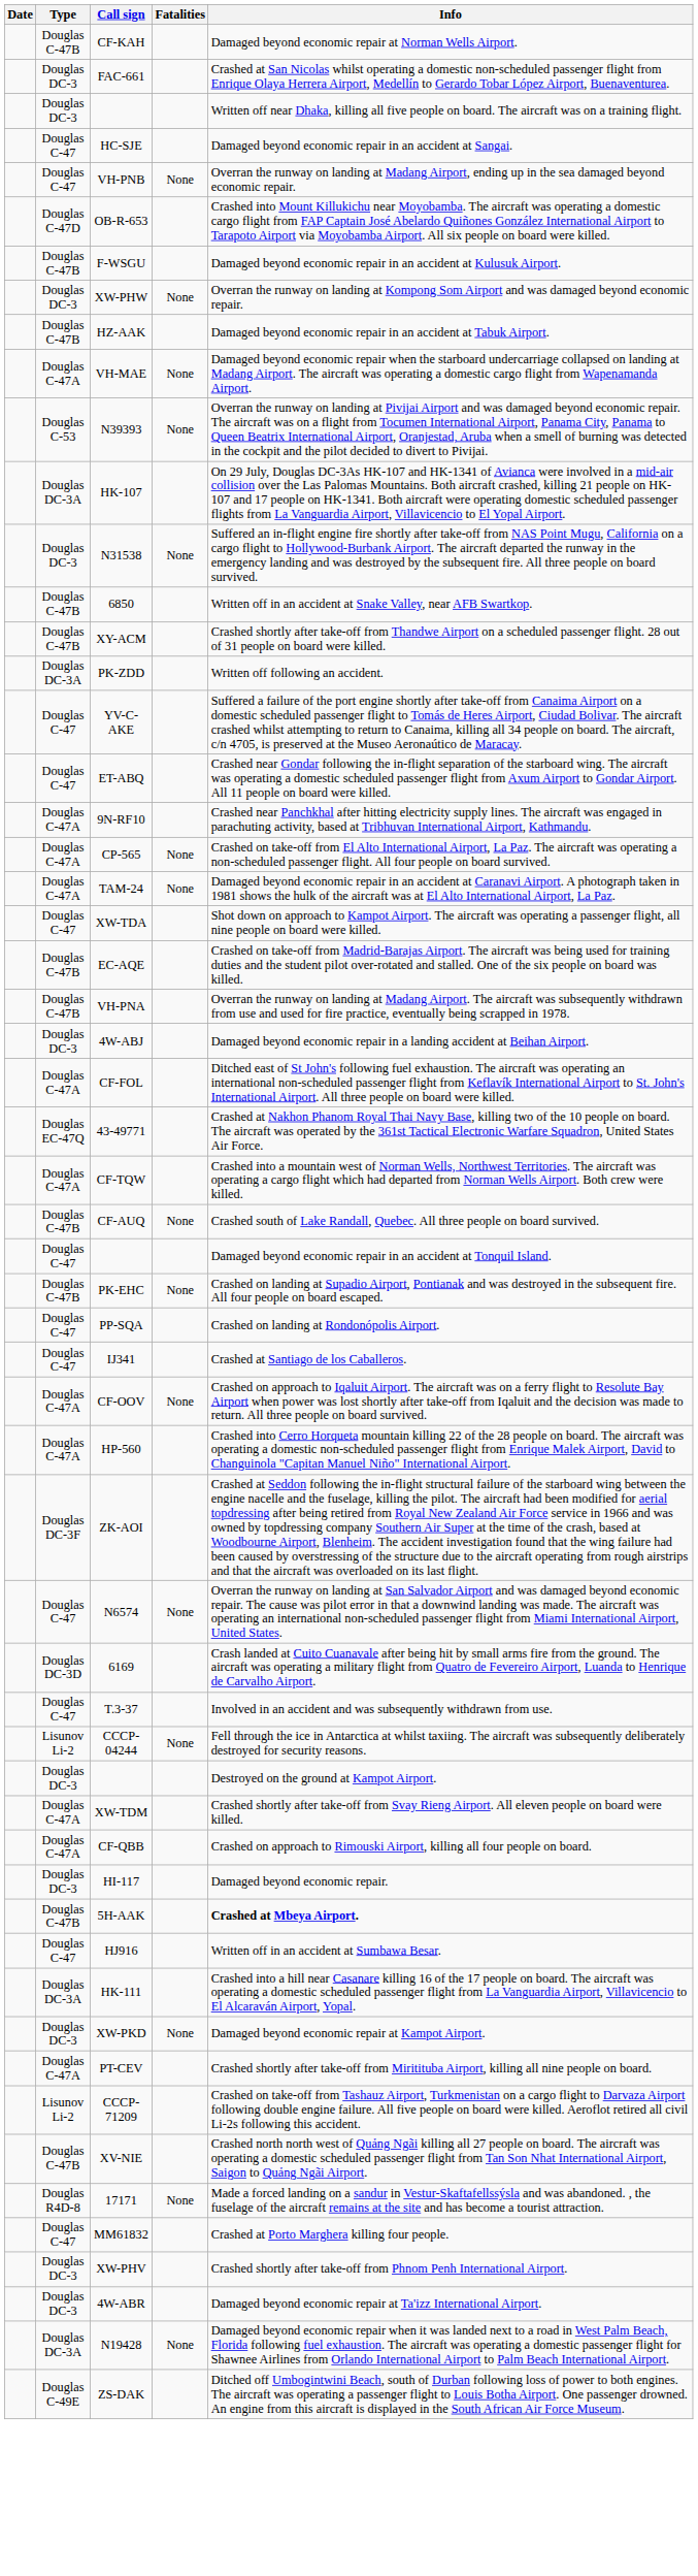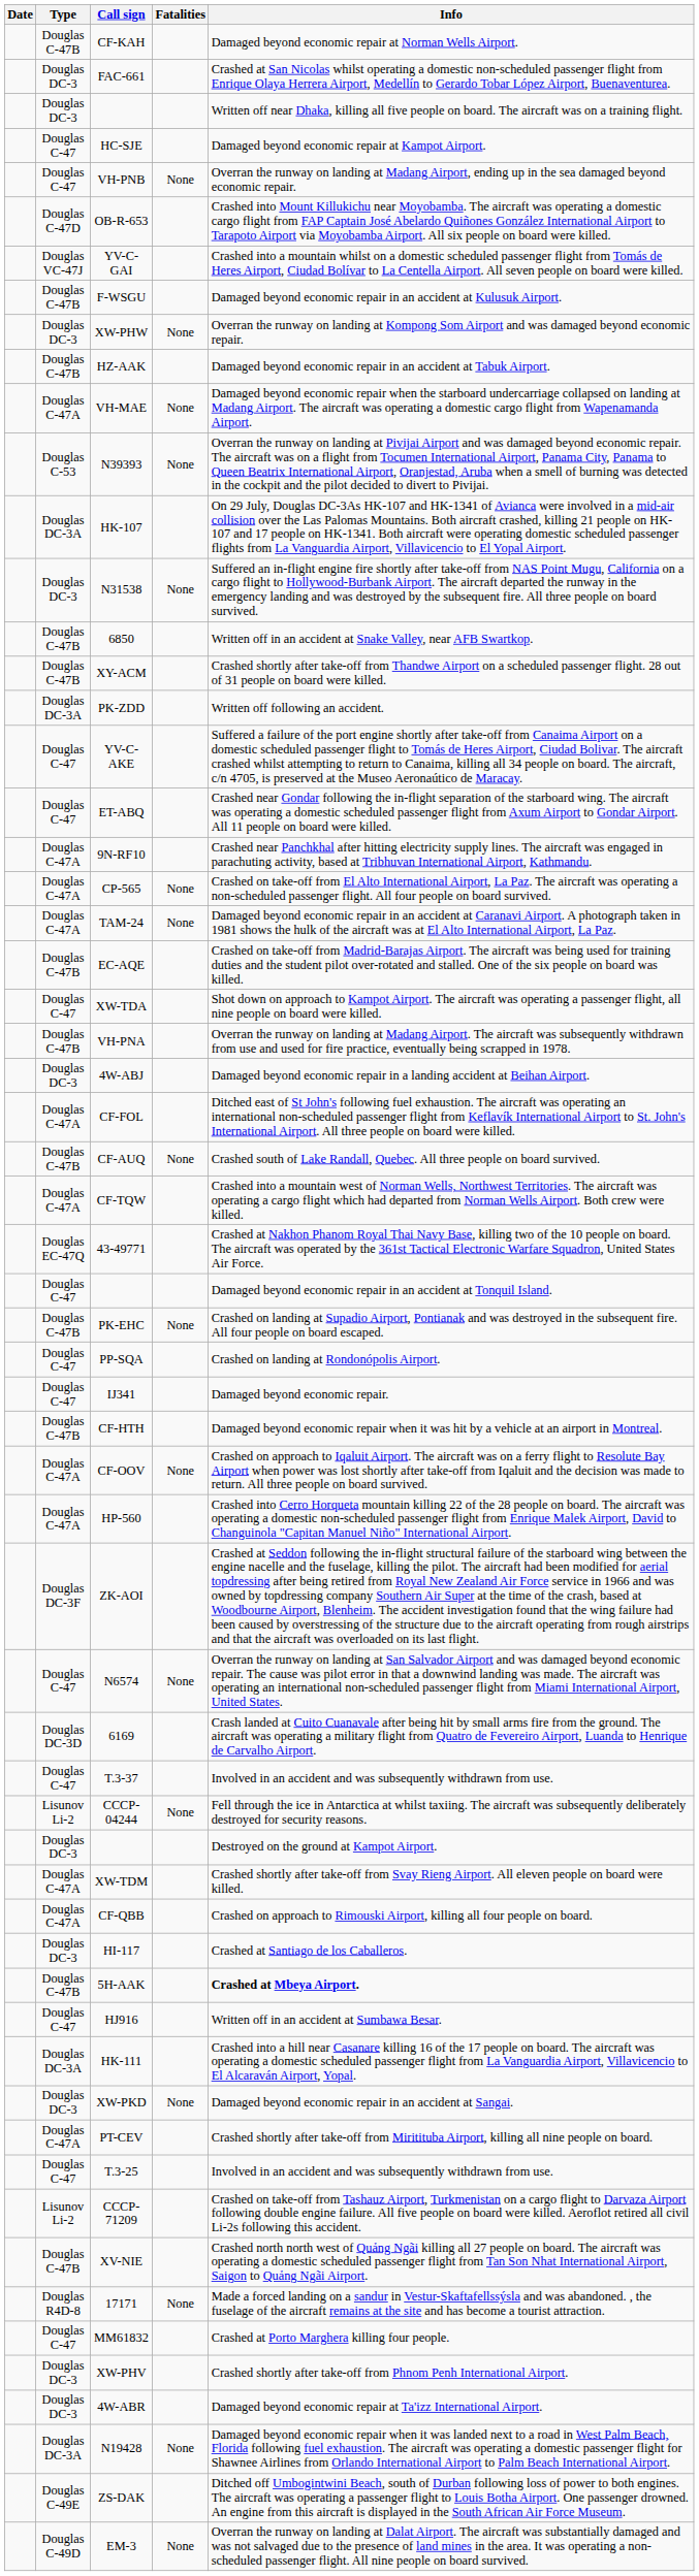HC-SJE | Info: Damaged beyond economic repair in an accident at Sangai. -> Damaged beyond economic repair at Kampot Airport.
+ row: Douglas VC-47J | YV-C-GAI | Crashed into a mountain whilst on a domestic scheduled passenger flight from Tomás de Heres Airport, Ciudad Bolívar to La Centella Airport. All seven people on board were killed.
rows swapped: EC-AQE <-> XW-TDA
rows swapped: 43-49771 <-> CF-AUQ
IJ341 | Info: Crashed at Santiago de los Caballeros. -> Damaged beyond economic repair.
+ row: Douglas C-47B | CF-HTH | Damaged beyond economic repair when it was hit by a vehicle at an airport in Montreal.
HI-117 | Info: Damaged beyond economic repair. -> Crashed at Santiago de los Caballeros.
XW-PKD | Info: Damaged beyond economic repair at Kampot Airport. -> Damaged beyond economic repair in an accident at Sangai.
+ row: Douglas C-47 | T.3-25 | Involved in an accident and was subsequently withdrawn from use.
+ row: Douglas C-49D | EM-3 | None | Overran the runway on landing at Dalat Airport. The aircraft was substantially damaged and was not salvaged due to the presence of land mines in the area. It was operating a non-scheduled passenger flight. All nine people on board survived.
